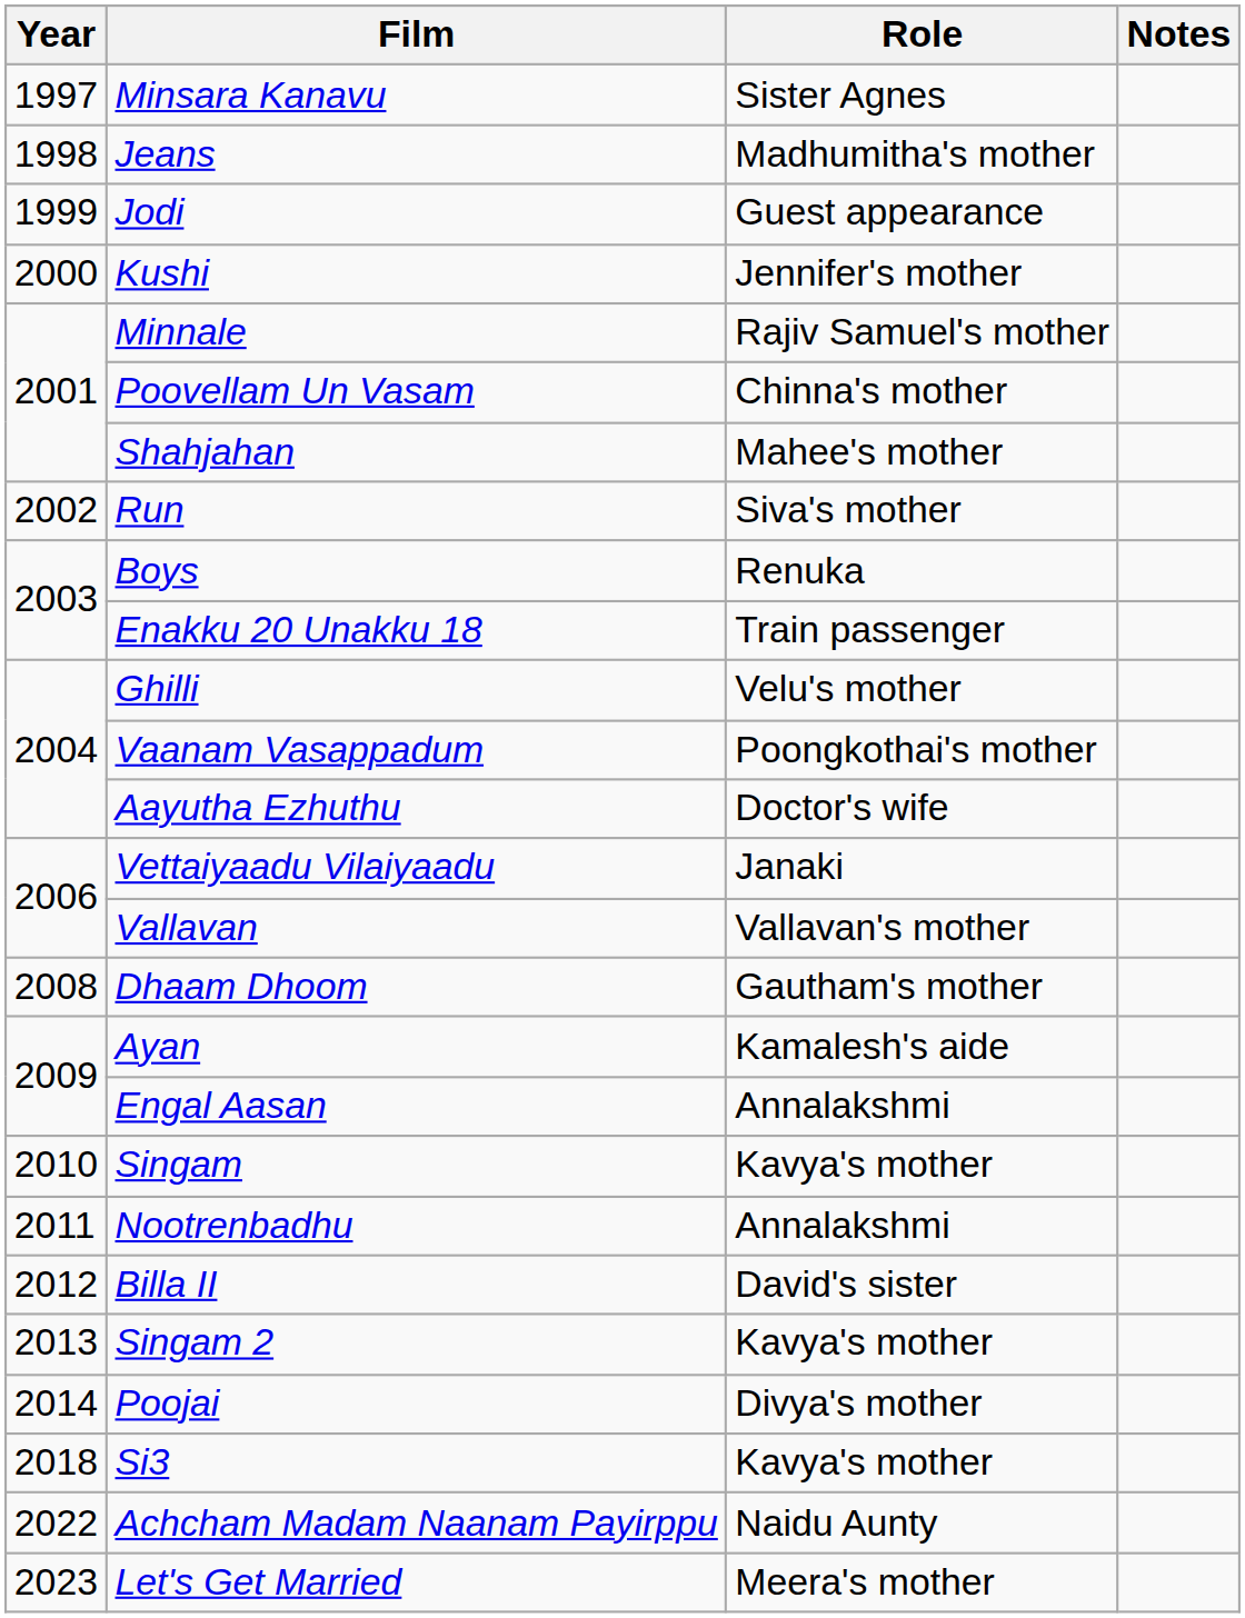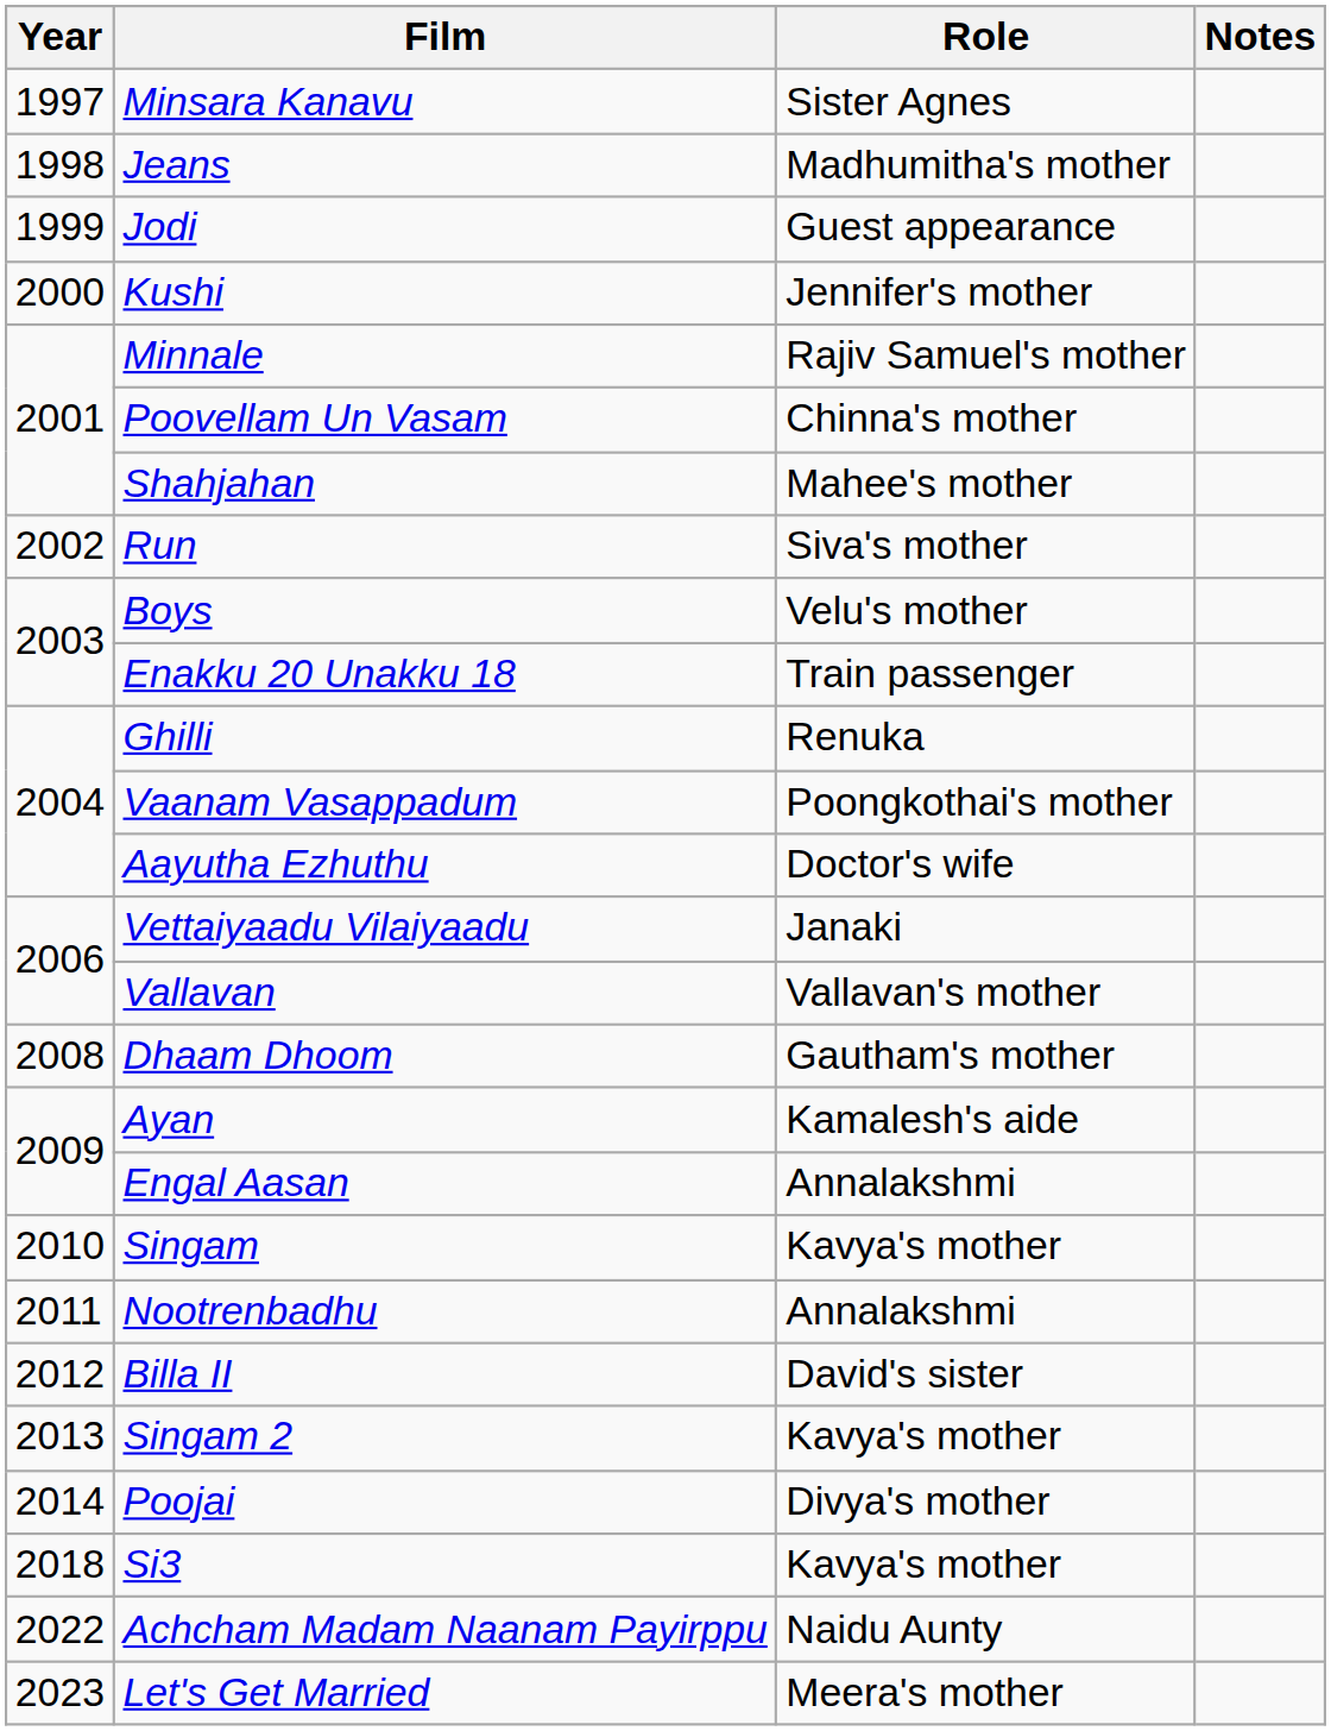Boys | Role: Renuka -> Velu's mother
Ghilli | Role: Velu's mother -> Renuka
